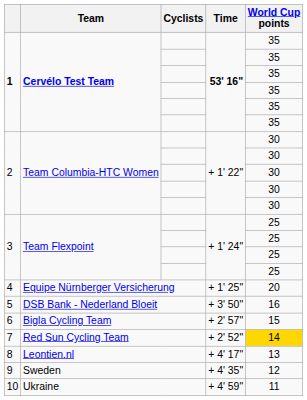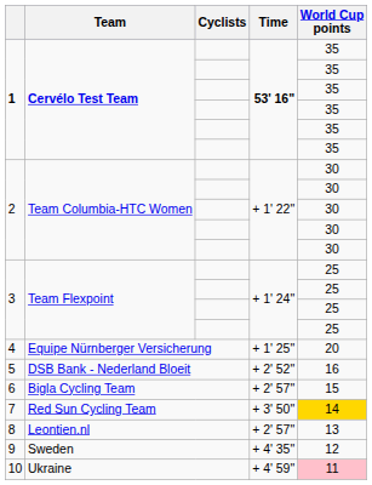5 | Time: + 3' 50" -> + 2' 52"
7 | Time: + 2' 52" -> + 3' 50"
8 | Time: + 4' 17" -> + 2' 57"
10 | World Cup points: no background -> pink background
